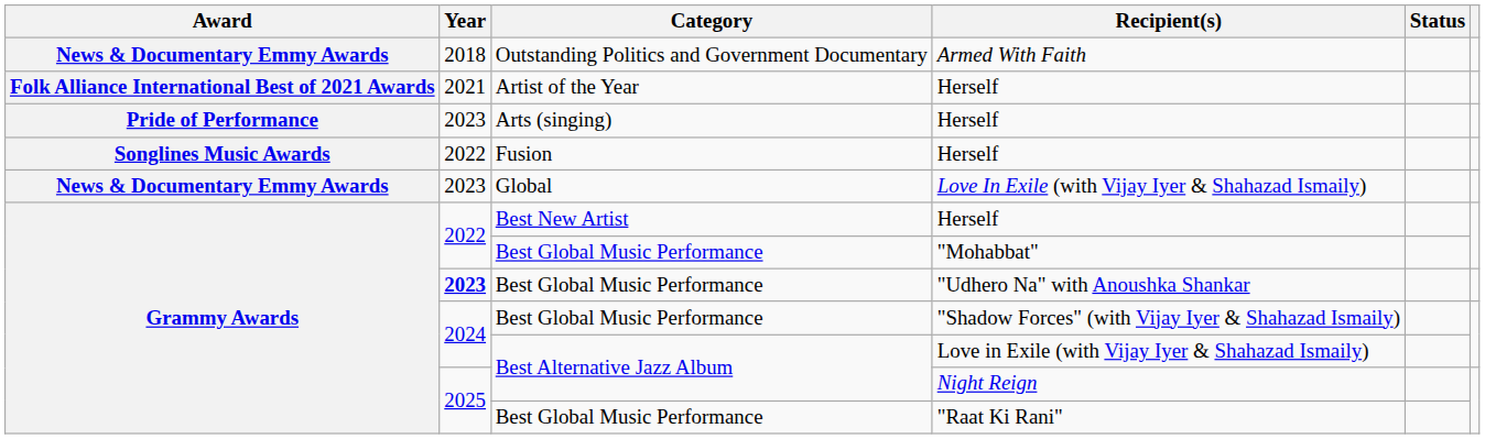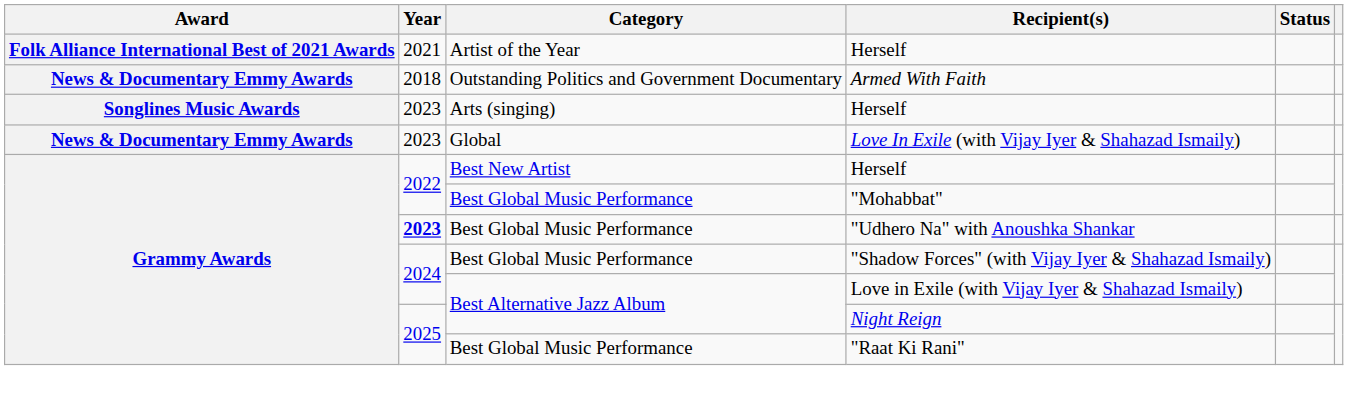rows swapped: Armed With Faith <-> Artist of the Year / Herself
Arts (singing) / Herself | Award: Pride of Performance -> Songlines Music Awards
- row: Songlines Music Awards | 2022 | Fusion | Herself
